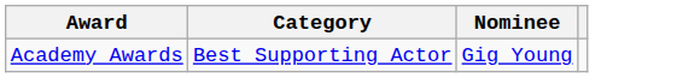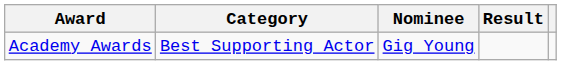+ column: Result
